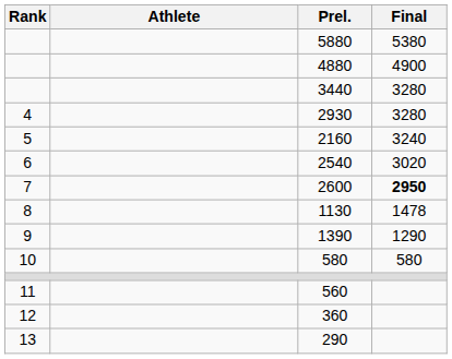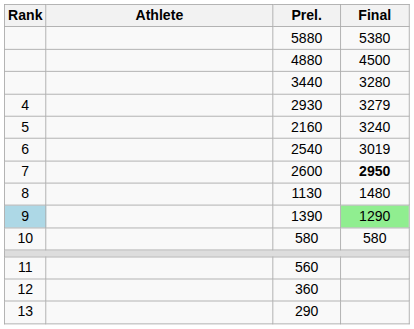4880 | Final: 4900 -> 4500
2930 | Final: 3280 -> 3279
2540 | Final: 3020 -> 3019
1130 | Final: 1478 -> 1480
1390 | Rank: no background -> lightblue background
1390 | Final: no background -> lightgreen background
